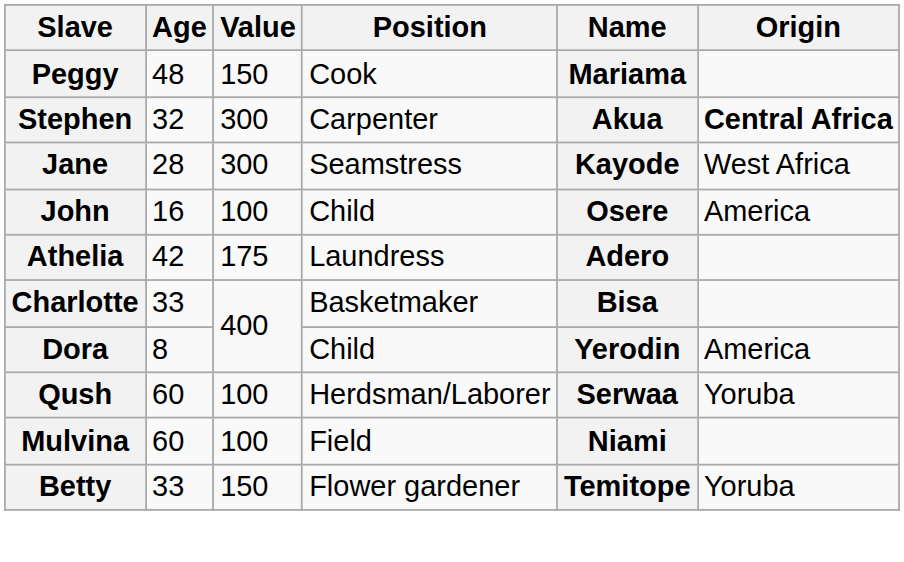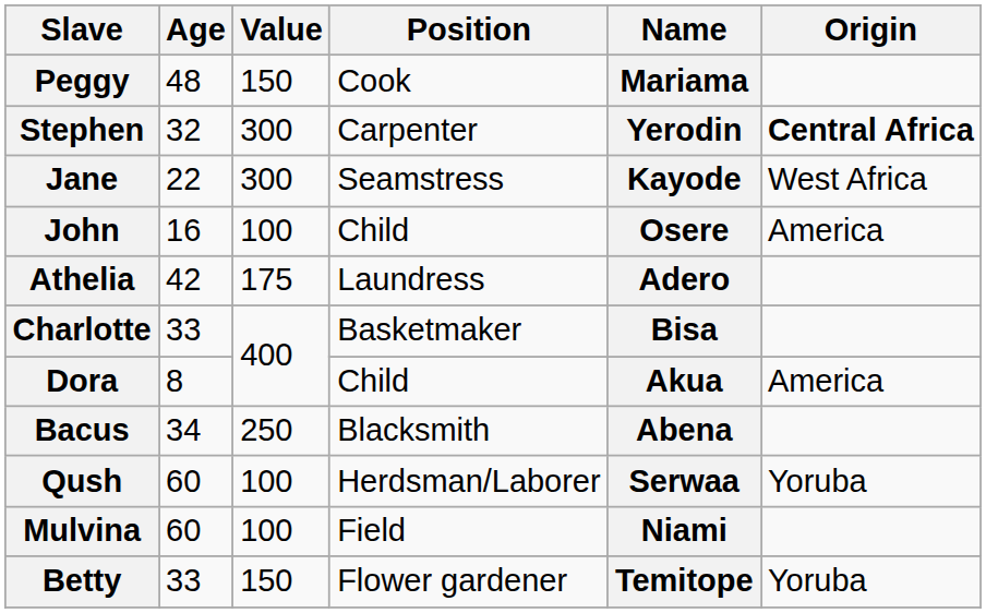Stephen | Name: Akua -> Yerodin
Jane | Age: 28 -> 22
Dora | Name: Yerodin -> Akua
+ row: Bacus | 34 | 250 | Blacksmith | Abena
